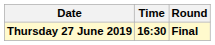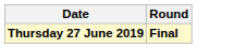- column: Time | 16:30
